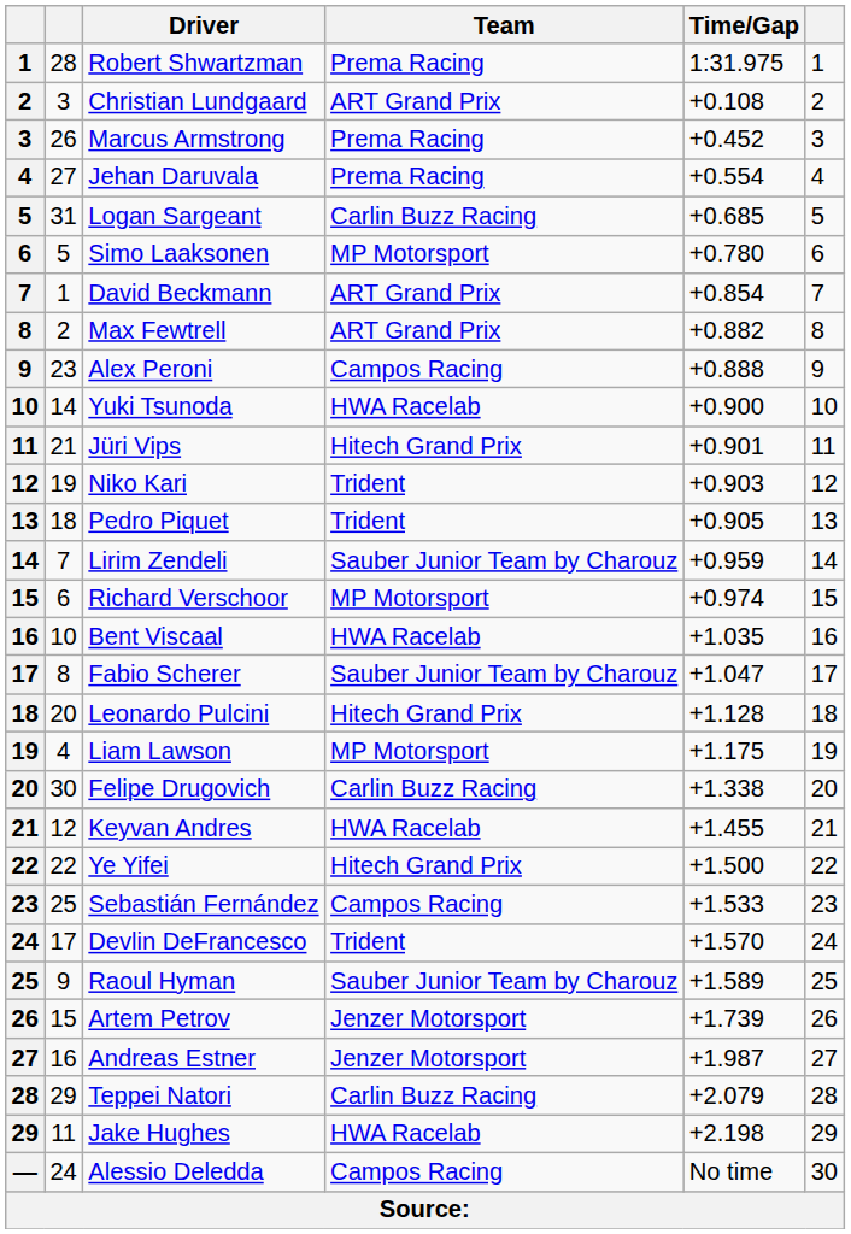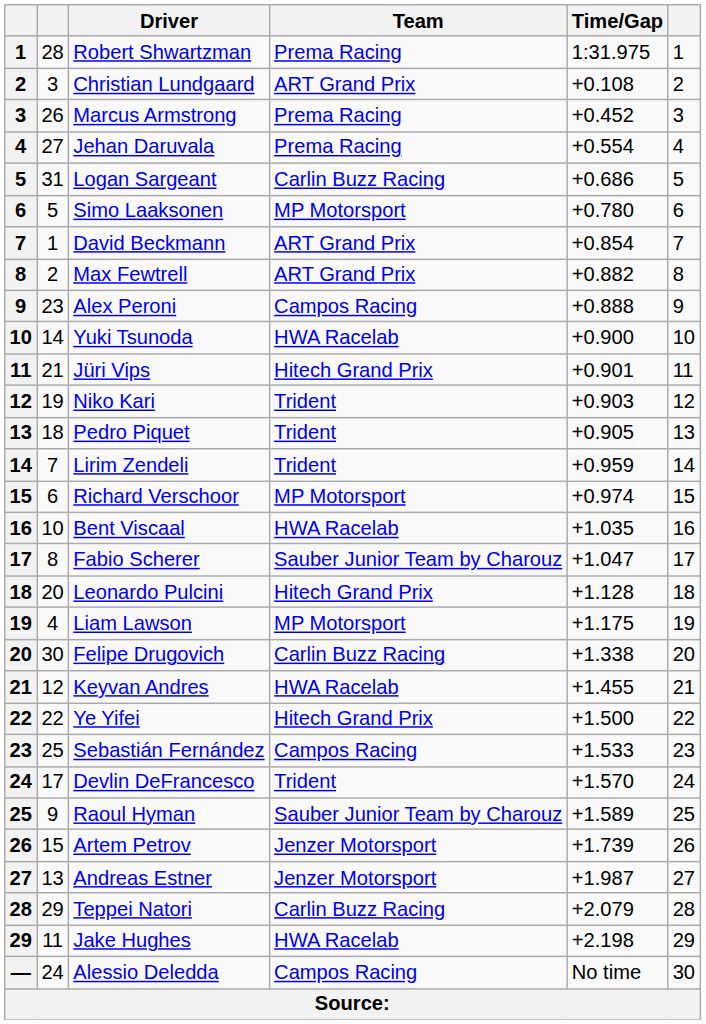Logan Sargeant | Time/Gap: +0.685 -> +0.686
Lirim Zendeli | Team: Sauber Junior Team by Charouz -> Trident
Andreas Estner | column 2: 16 -> 13
